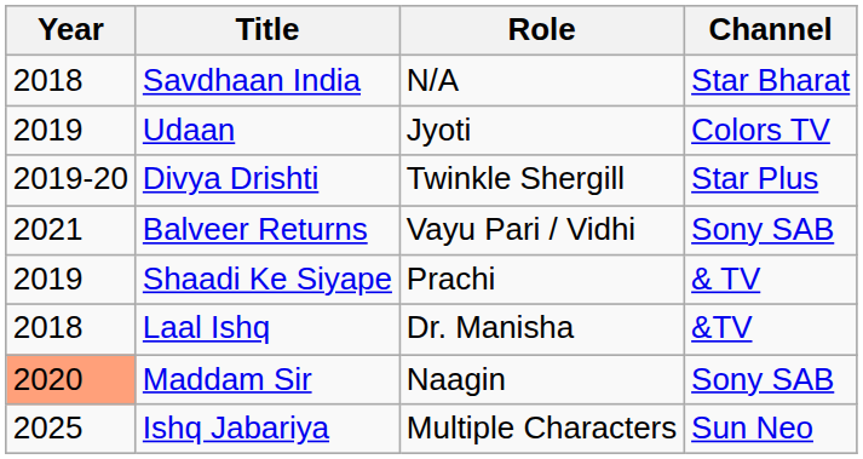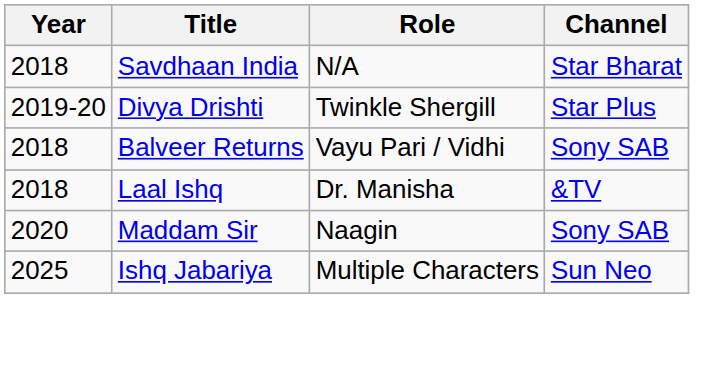- row: 2019 | Udaan | Jyoti | Colors TV
Balveer Returns | Year: 2021 -> 2018
- row: 2019 | Shaadi Ke Siyape | Prachi | & TV
Maddam Sir | Year: lightsalmon background -> no background
